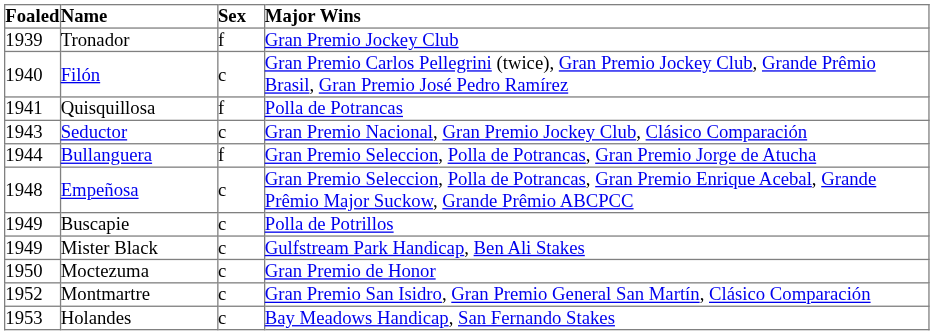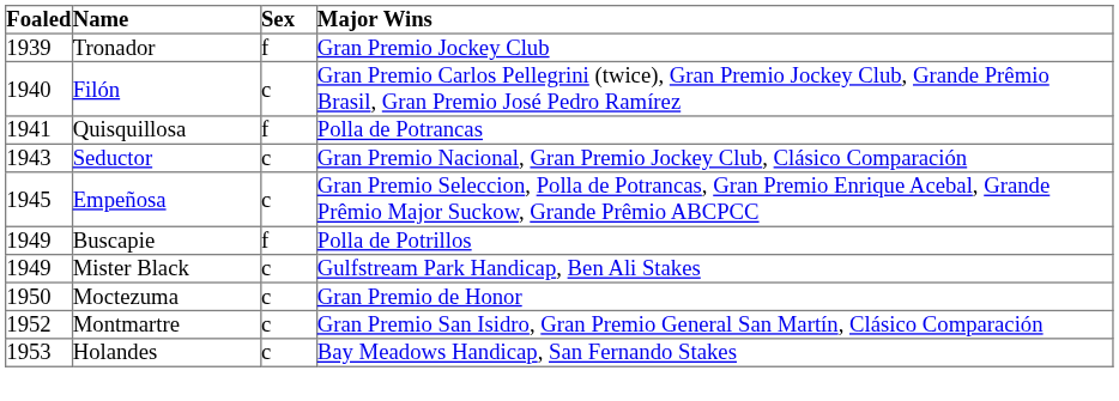- row: 1944 | Bullanguera | f | Gran Premio Seleccion, Polla de Potrancas, Gran Premio Jorge de Atucha
Empeñosa | Foaled: 1948 -> 1945
Buscapie | Sex: c -> f
